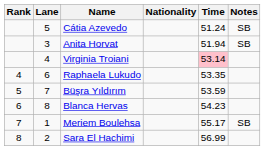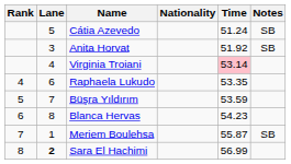Anita Horvat | Time: 51.94 -> 51.92
Meriem Boulehsa | Time: 55.17 -> 55.87
Sara El Hachimi | Lane: normal -> bold
